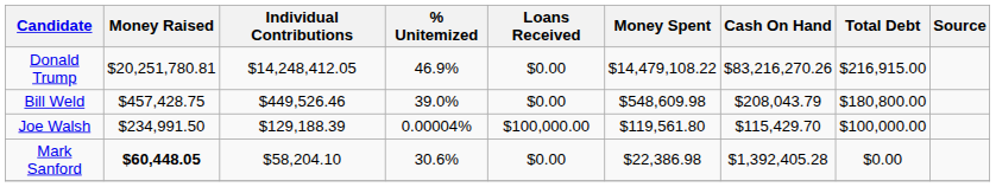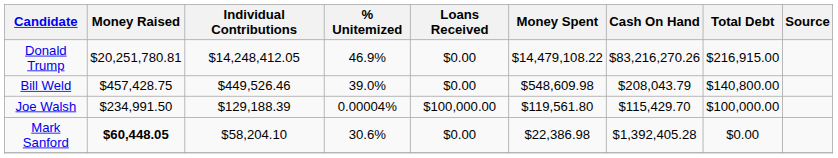Bill Weld | Total Debt: $180,800.00 -> $140,800.00
